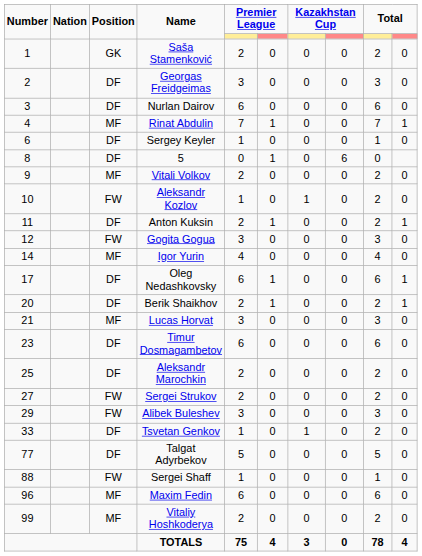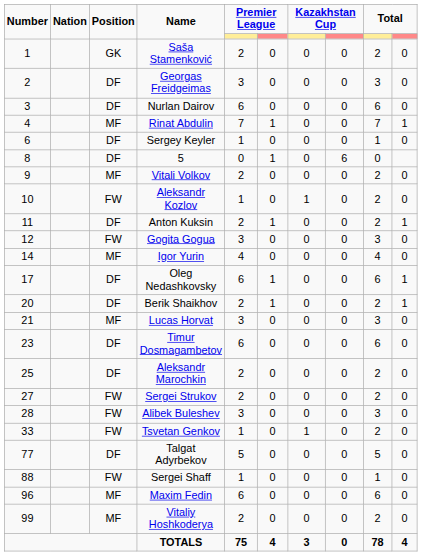Alibek Buleshev | Number: 29 -> 28
Tsvetan Genkov | Position: DF -> FW
